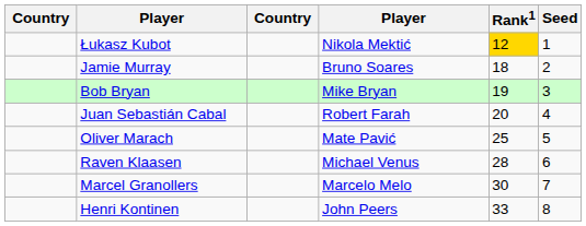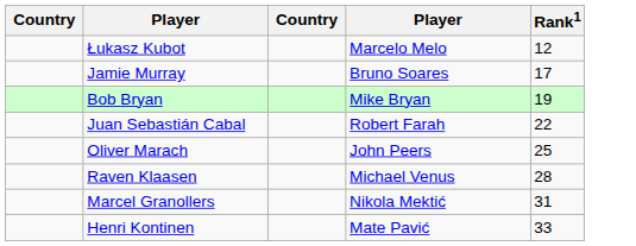- column: Seed | 1 | 2 | 3 | 4 | 5 | 6 | 7 | 8
Łukasz Kubot | column 4: Nikola Mektić -> Marcelo Melo
Łukasz Kubot | Rank1: gold background -> no background
Jamie Murray | Rank1: 18 -> 17
Juan Sebastián Cabal | Rank1: 20 -> 22
Oliver Marach | column 4: Mate Pavić -> John Peers
Marcel Granollers | column 4: Marcelo Melo -> Nikola Mektić
Marcel Granollers | Rank1: 30 -> 31
Henri Kontinen | column 4: John Peers -> Mate Pavić
